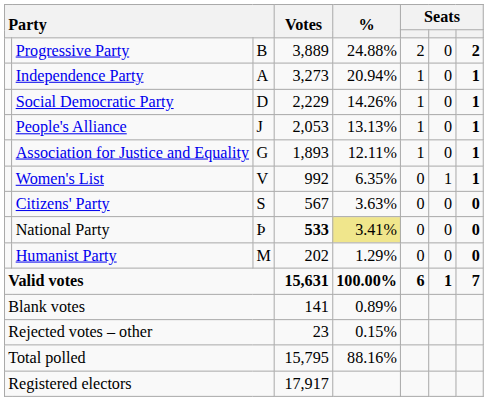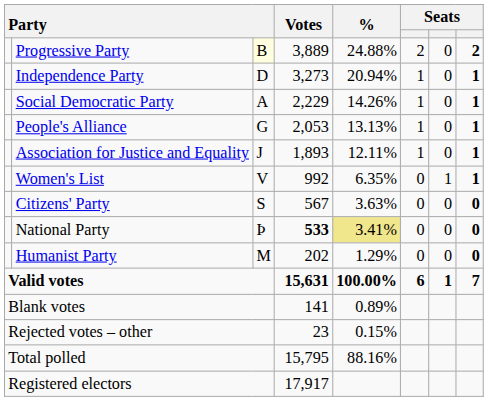Progressive Party | column 3: no background -> lightyellow background
Independence Party | column 3: A -> D
Social Democratic Party | column 3: D -> A
People's Alliance | column 3: J -> G
Association for Justice and Equality | column 3: G -> J
